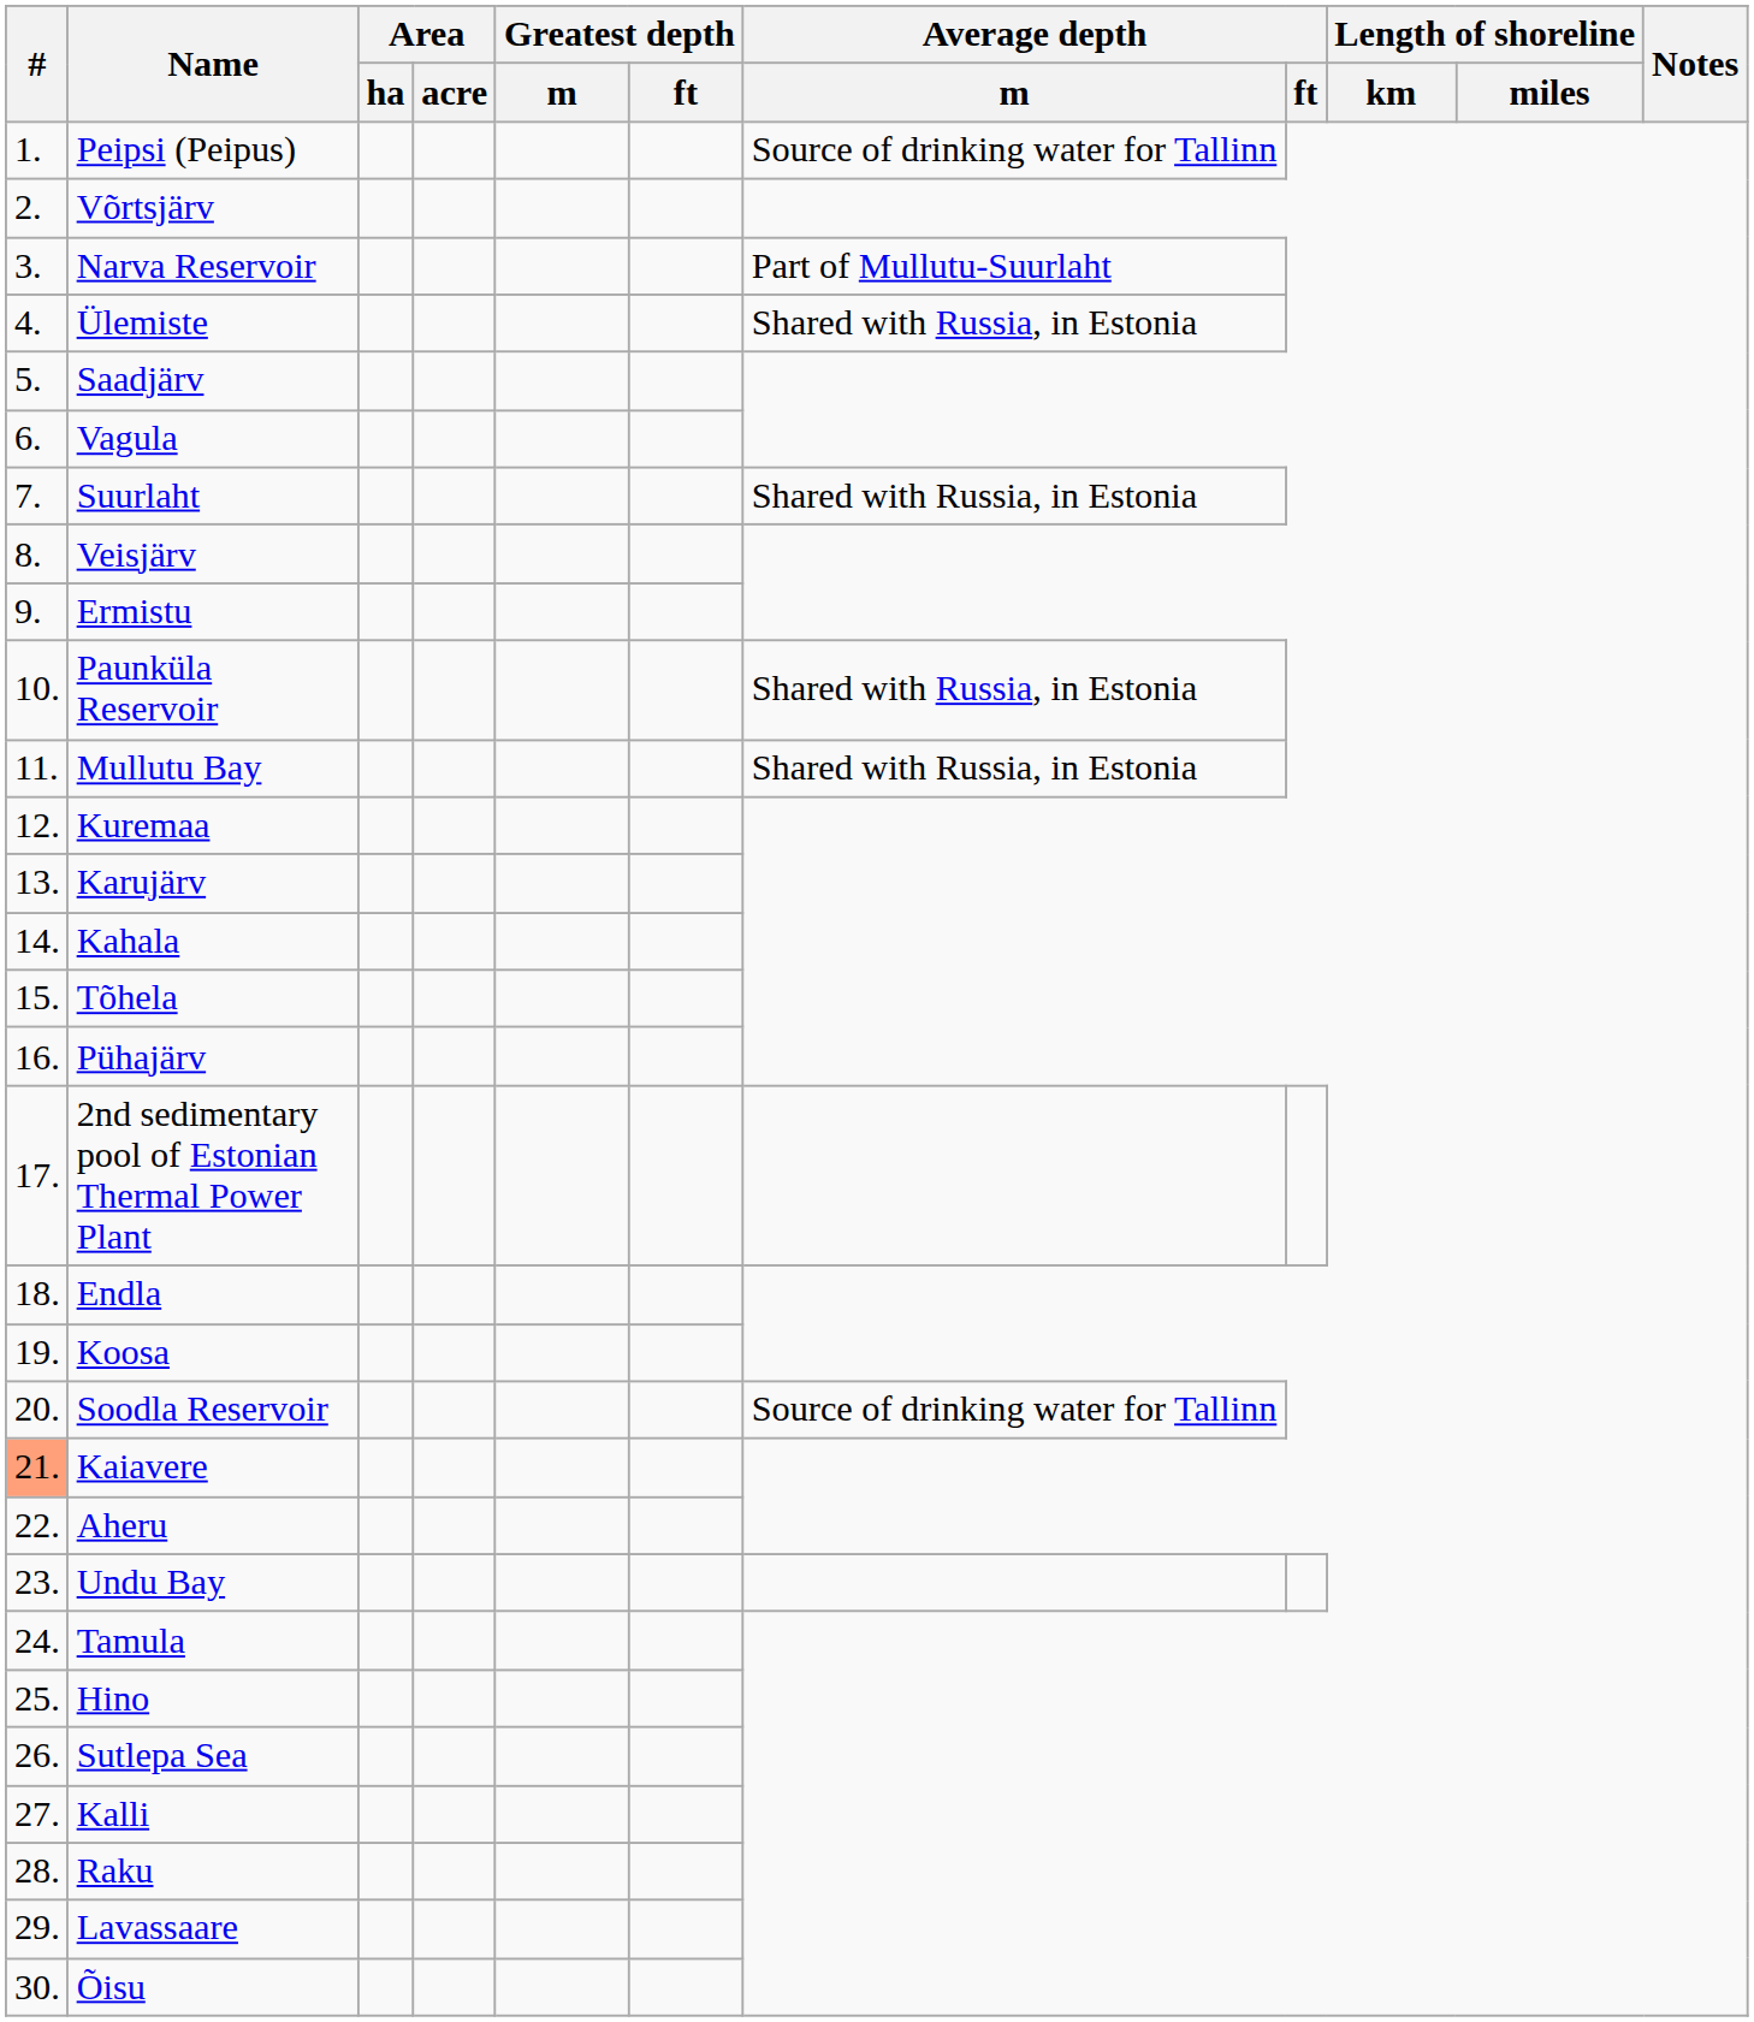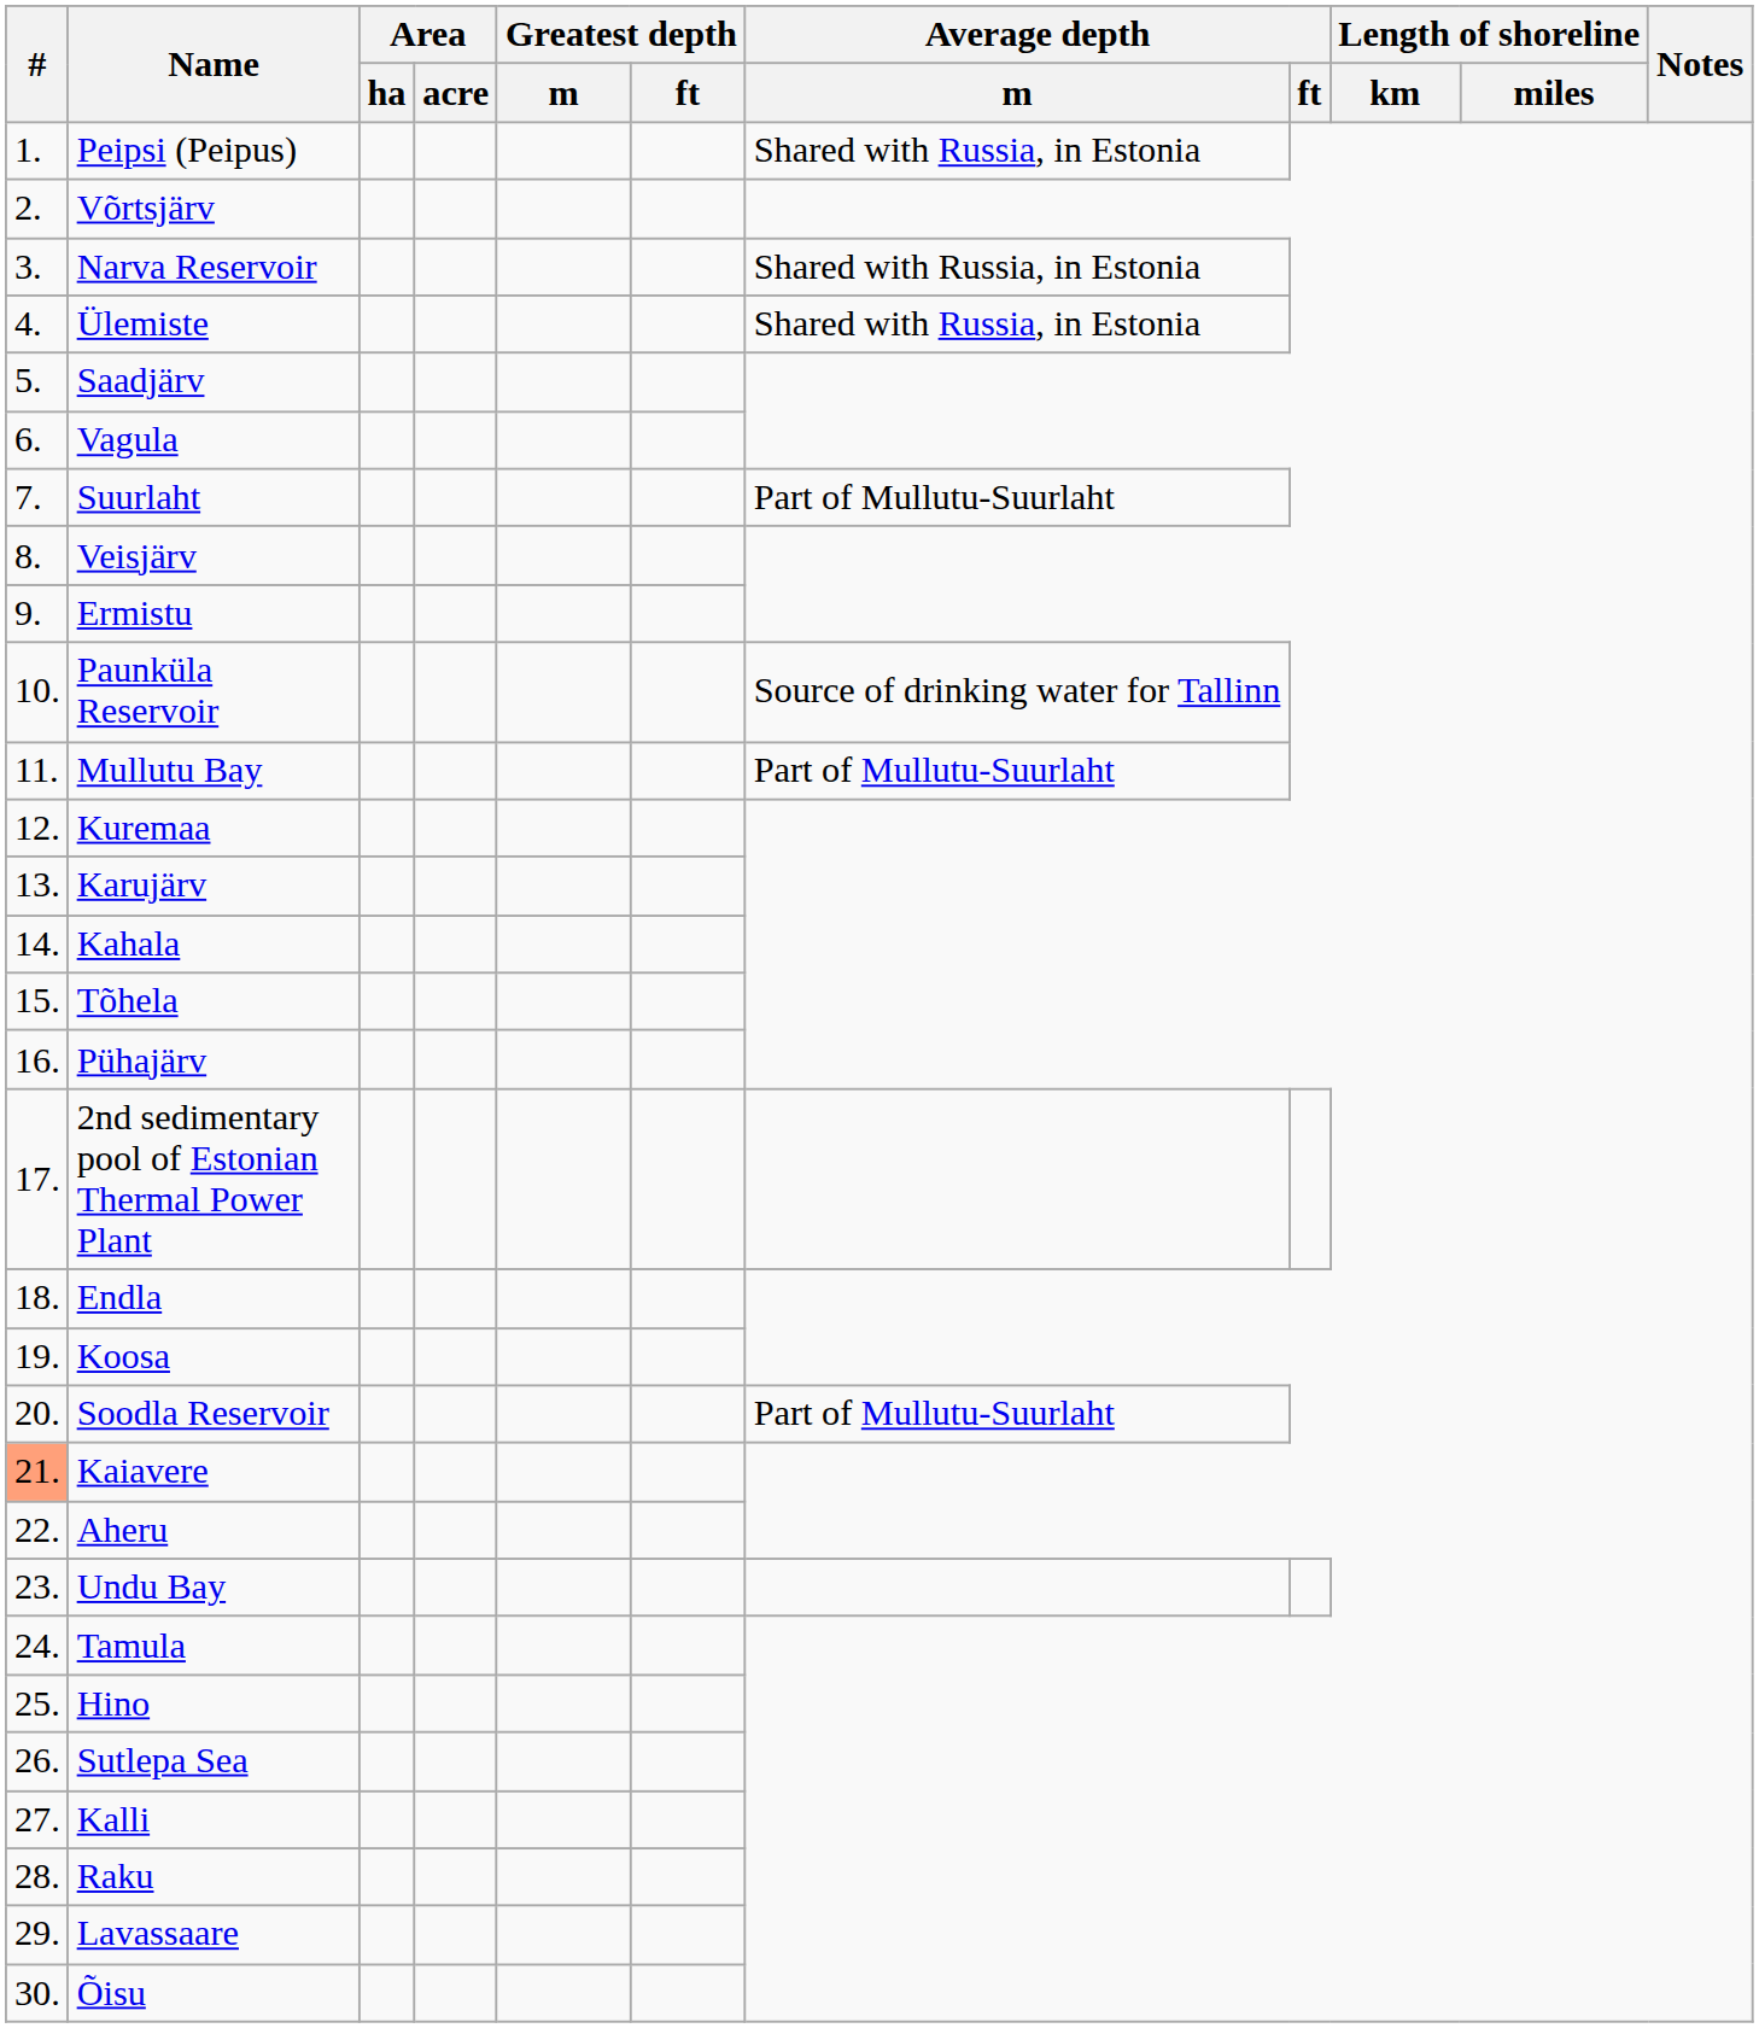Peipsi (Peipus) | Average depth / m: Source of drinking water for Tallinn -> Shared with Russia, in Estonia
Narva Reservoir | Average depth / m: Part of Mullutu-Suurlaht -> Shared with Russia, in Estonia
Suurlaht | Average depth / m: Shared with Russia, in Estonia -> Part of Mullutu-Suurlaht
Paunküla Reservoir | Average depth / m: Shared with Russia, in Estonia -> Source of drinking water for Tallinn
Mullutu Bay | Average depth / m: Shared with Russia, in Estonia -> Part of Mullutu-Suurlaht
Soodla Reservoir | Average depth / m: Source of drinking water for Tallinn -> Part of Mullutu-Suurlaht
